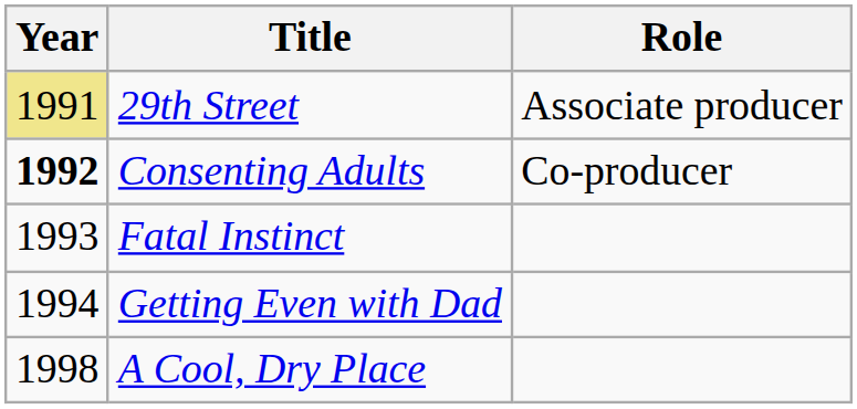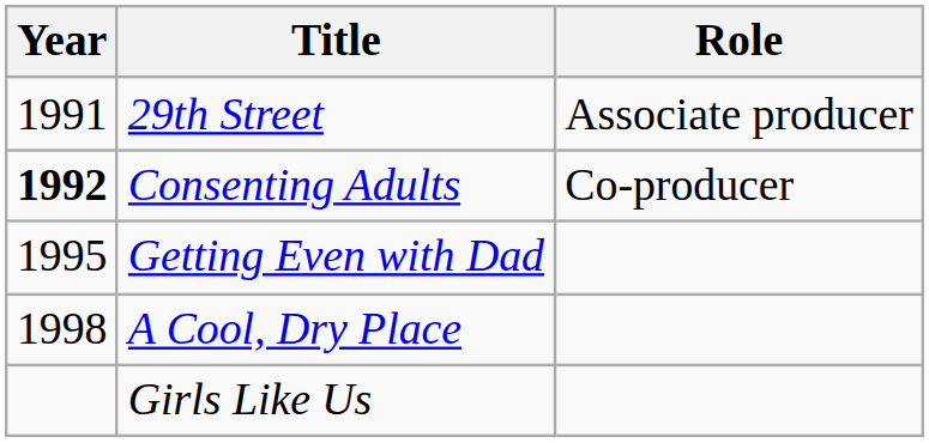29th Street | Year: khaki background -> no background
- row: 1993 | Fatal Instinct
Getting Even with Dad | Year: 1994 -> 1995
+ row: Girls Like Us
